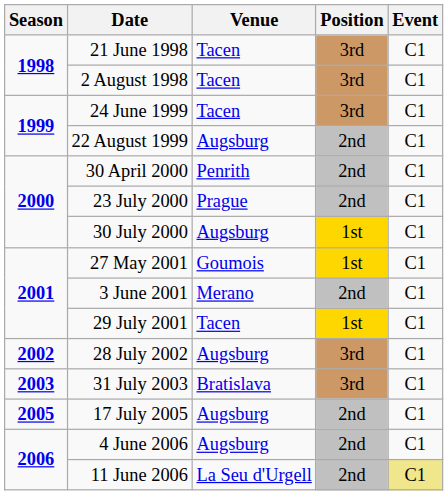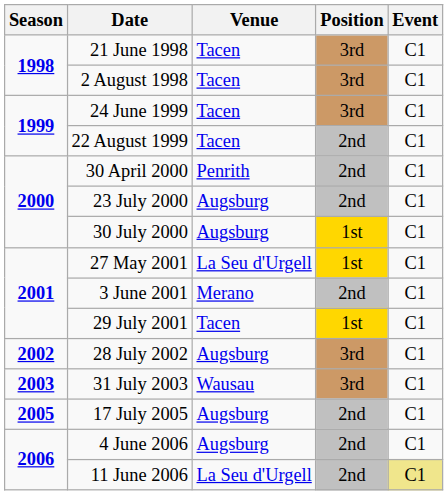22 August 1999 | Venue: Augsburg -> Tacen
23 July 2000 | Venue: Prague -> Augsburg
27 May 2001 | Venue: Goumois -> La Seu d'Urgell
31 July 2003 | Venue: Bratislava -> Wausau
